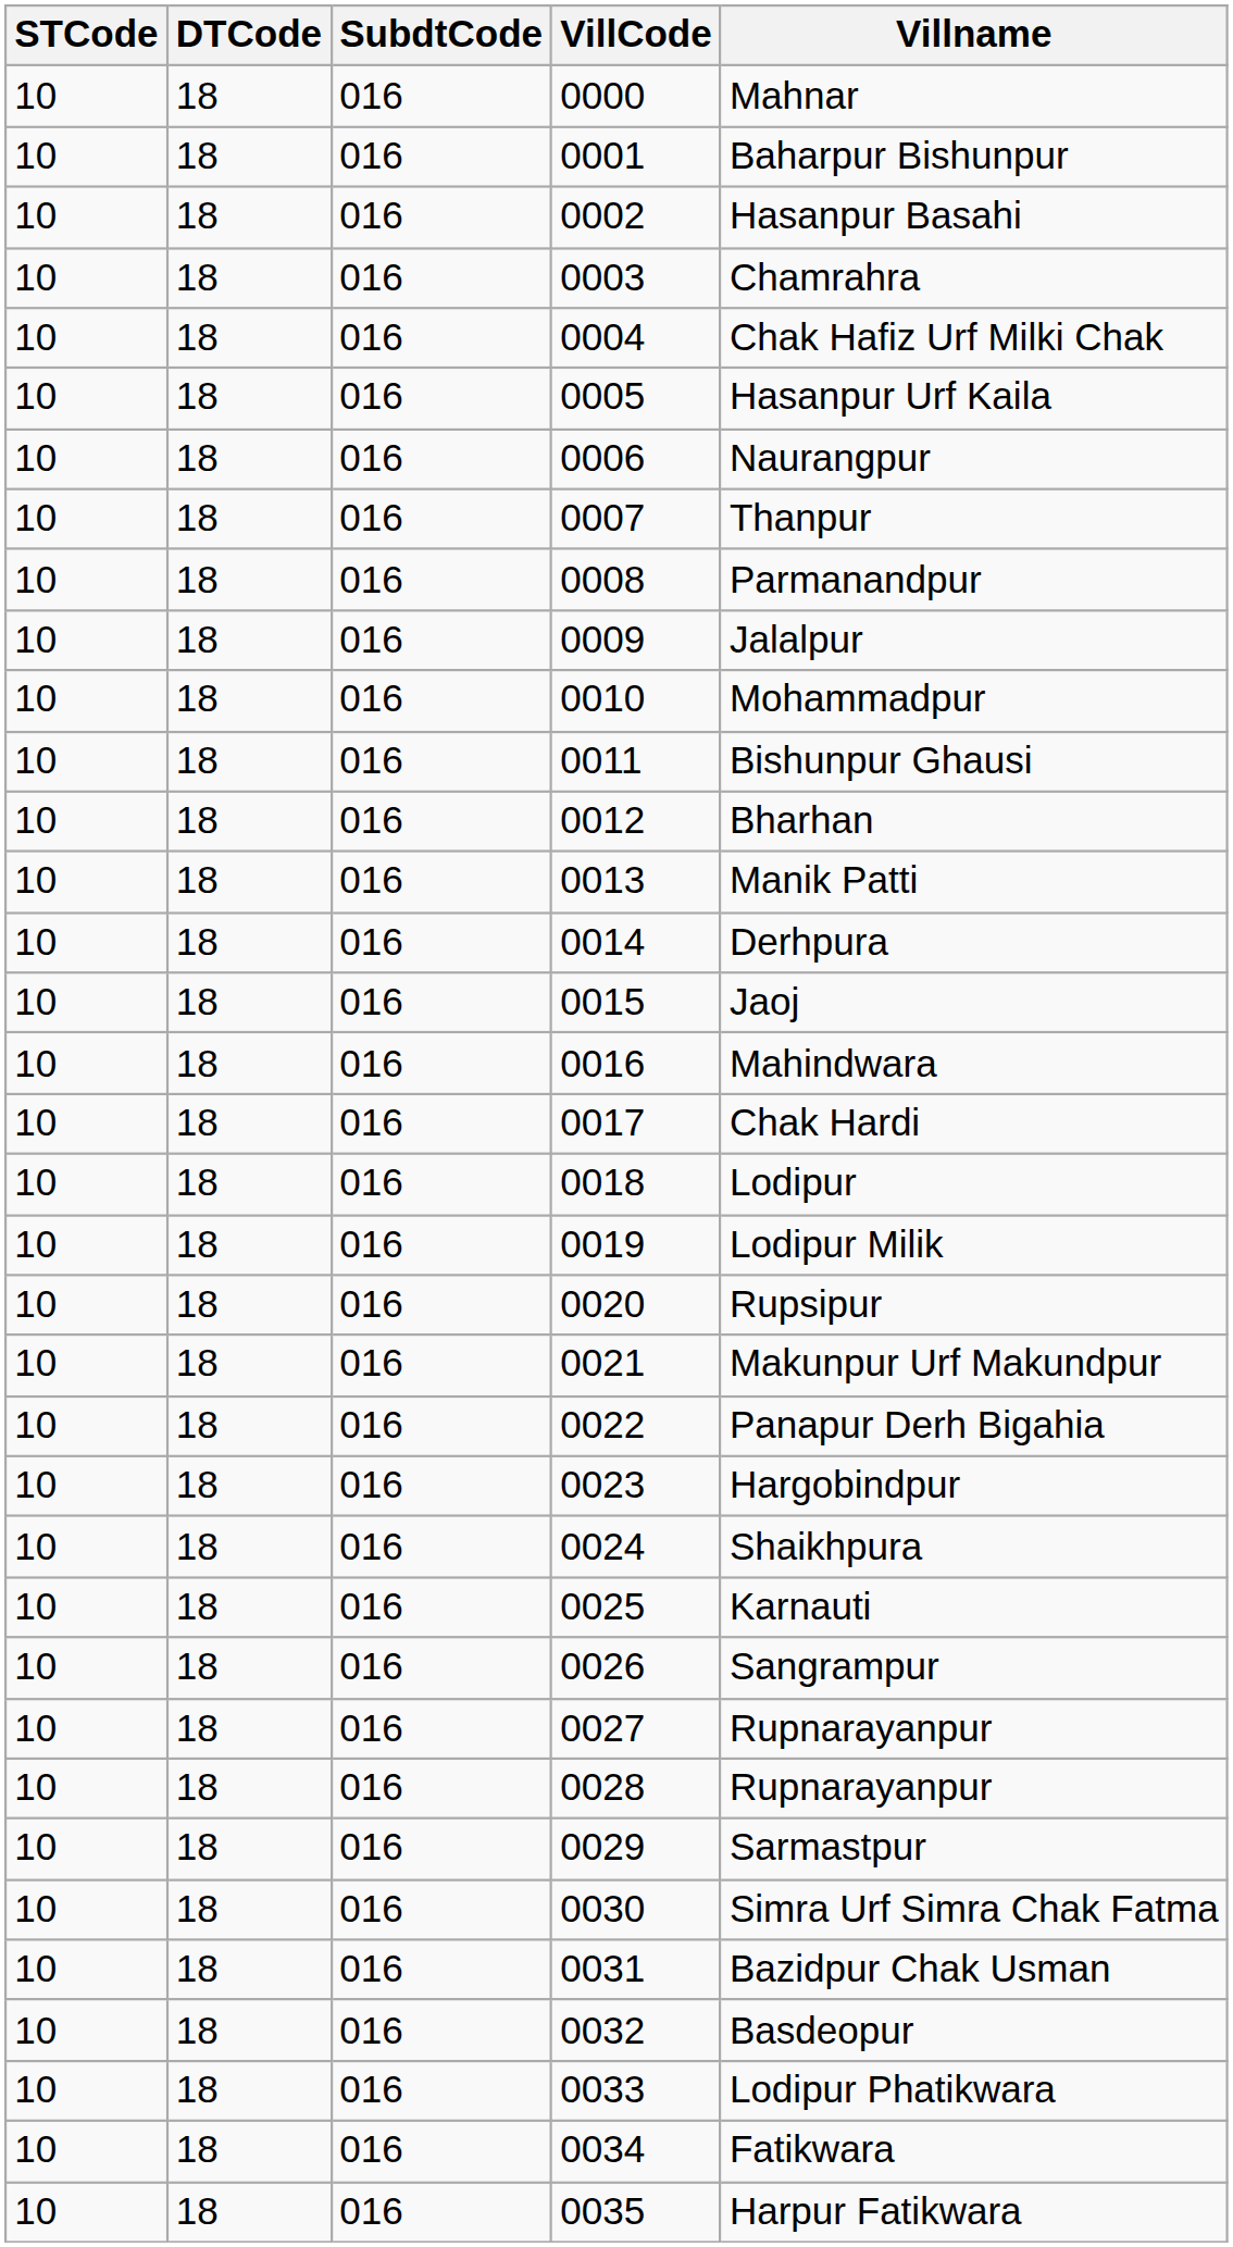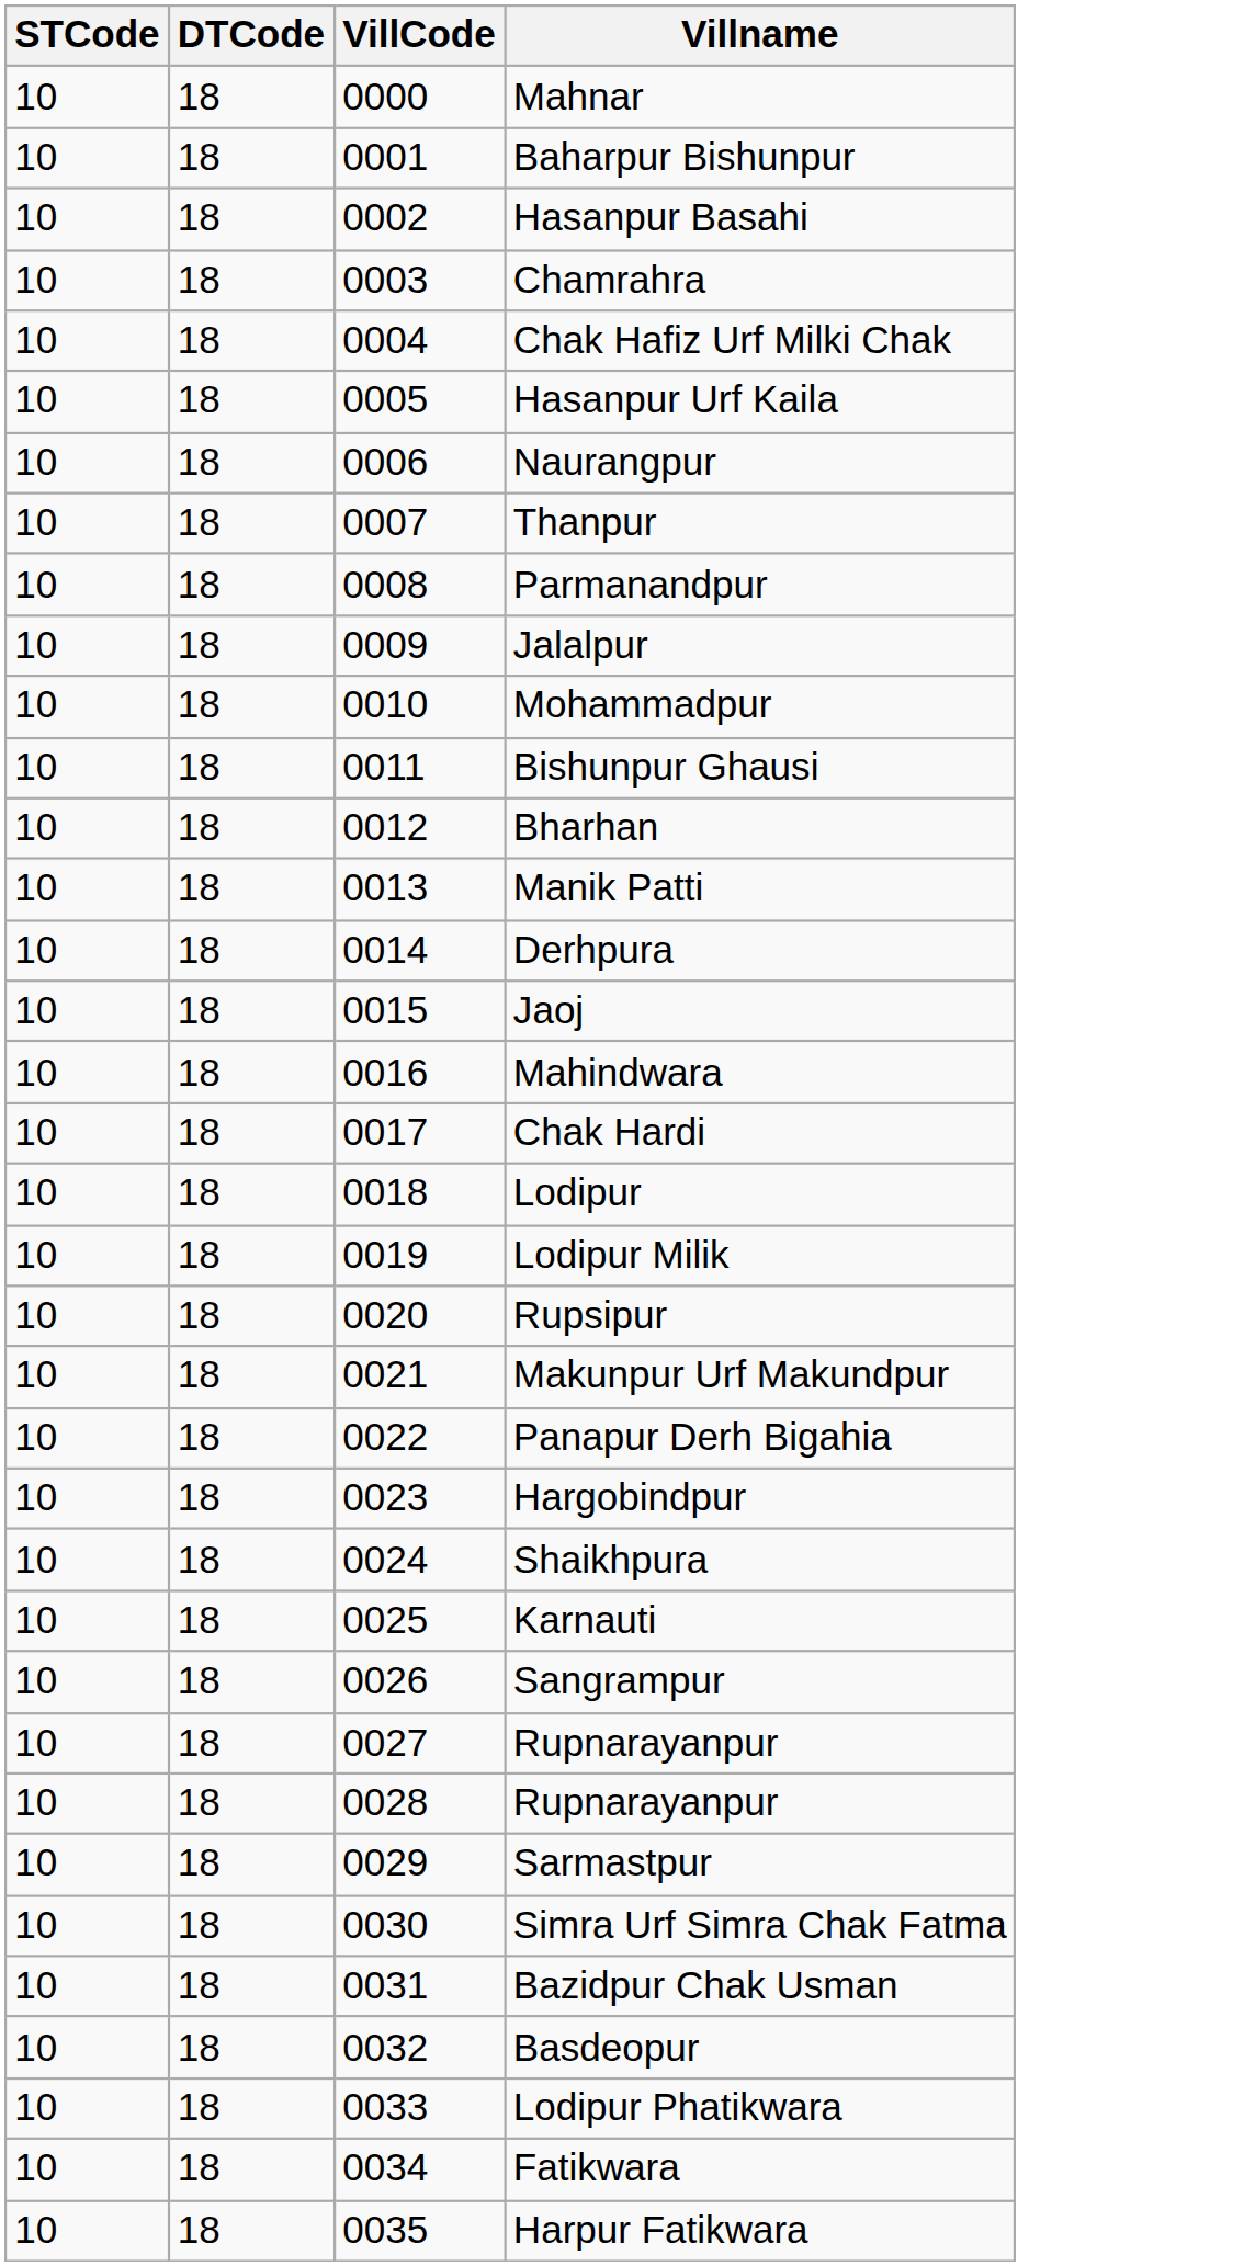- column: SubdtCode | 016 | 016 | 016 | 016 | 016 | 016 | 016 | 016 | 016 | 016 | 016 | 016 | 016 | 016 | 016 | 016 | 016 | 016 | 016 | 016 | 016 | 016 | 016 | 016 | 016 | 016 | 016 | 016 | 016 | 016 | 016 | 016 | 016 | 016 | 016 | 016
